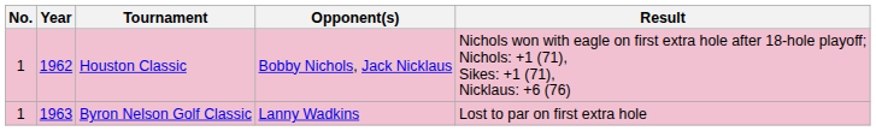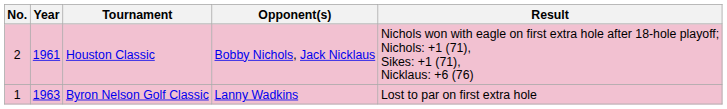Houston Classic | No.: 1 -> 2
Houston Classic | Year: 1962 -> 1961
